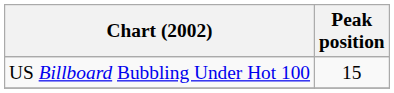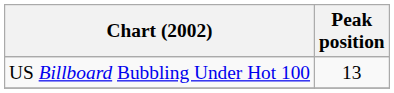US Billboard Bubbling Under Hot 100 | Peak position: 15 -> 13
